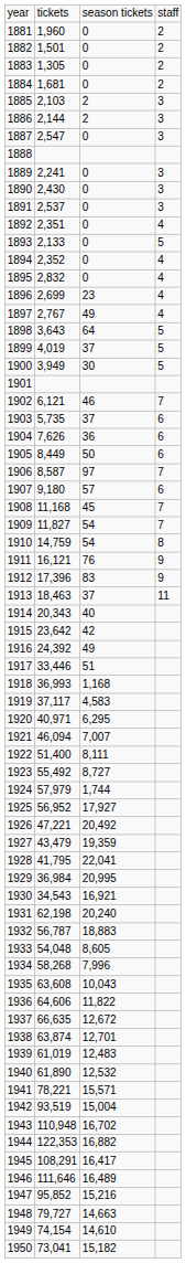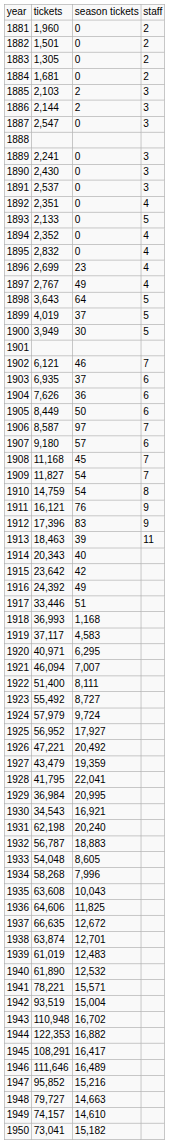1903 | column 2: 5,735 -> 6,935
1913 | column 3: 37 -> 39
1924 | column 3: 1,744 -> 9,724
1936 | column 3: 11,822 -> 11,825
1949 | column 2: 74,154 -> 74,157
